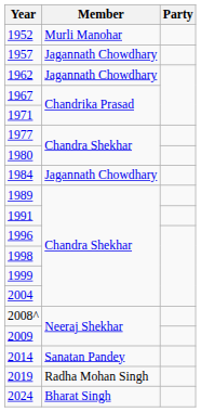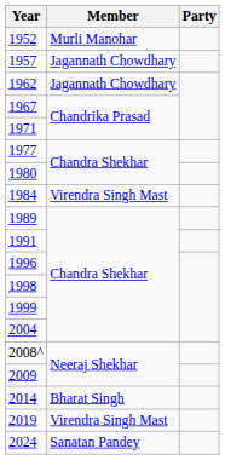1984 | Member: Jagannath Chowdhary -> Virendra Singh Mast
2014 | Member: Sanatan Pandey -> Bharat Singh
2019 | Member: Radha Mohan Singh -> Virendra Singh Mast
2024 | Member: Bharat Singh -> Sanatan Pandey
